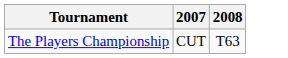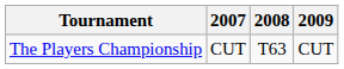+ column: 2009 | CUT
